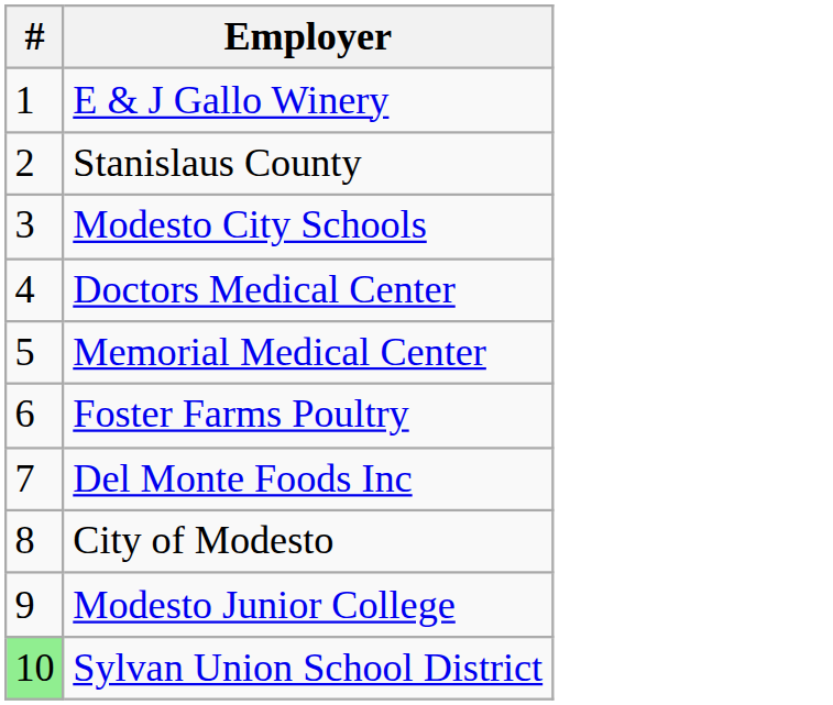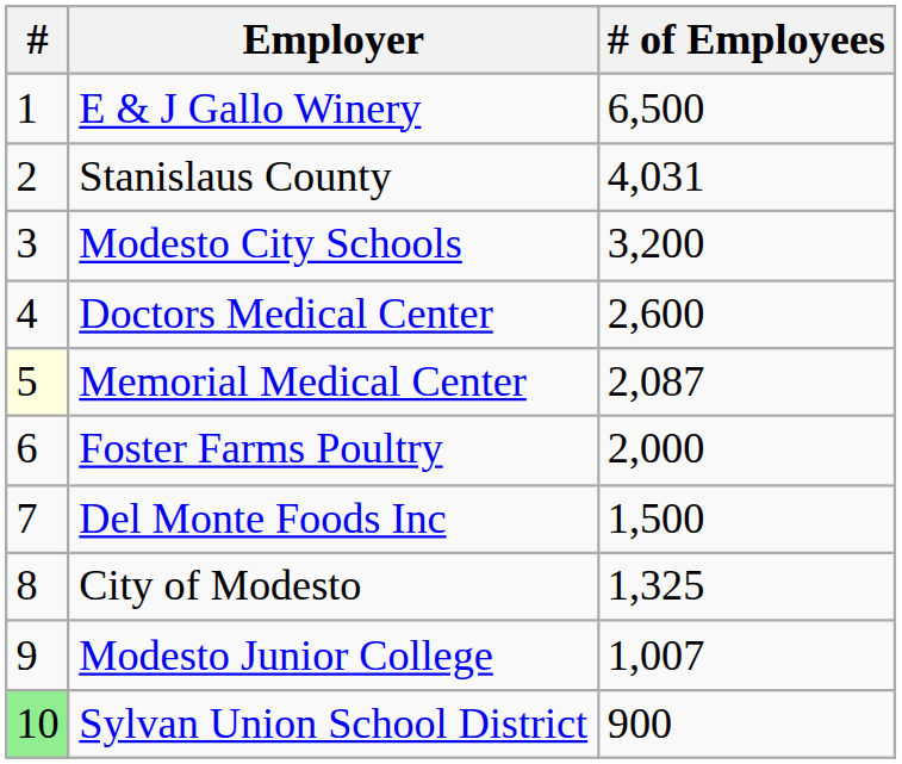+ column: # of Employees | 6,500 | 4,031 | 3,200 | 2,600 | 2,087 | 2,000 | 1,500 | 1,325 | 1,007 | 900
Memorial Medical Center | #: no background -> lightyellow background
